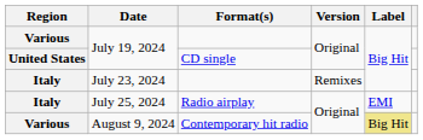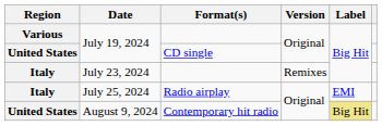August 9, 2024 | Region: Various -> United States
